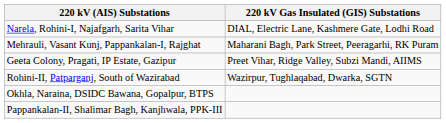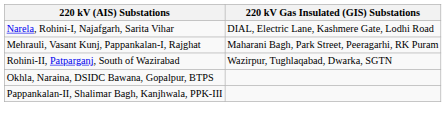- row: Geeta Colony, Pragati, IP Estate, Gazipur | Preet Vihar, Ridge Valley, Subzi Mandi, AIIMS
